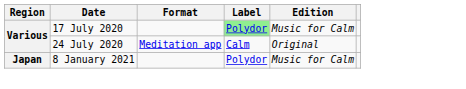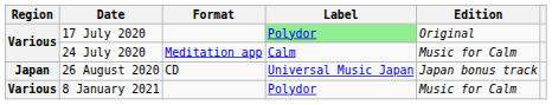17 July 2020 | Edition: Music for Calm -> Original
24 July 2020 | Edition: Original -> Music for Calm
+ row: Japan | 26 August 2020 | CD | Universal Music Japan | Japan bonus track
8 January 2021 | Region: Japan -> Various
